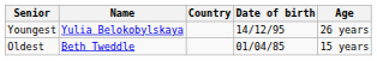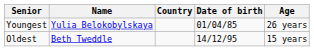Youngest | Date of birth: 14/12/95 -> 01/04/85
Oldest | Date of birth: 01/04/85 -> 14/12/95
